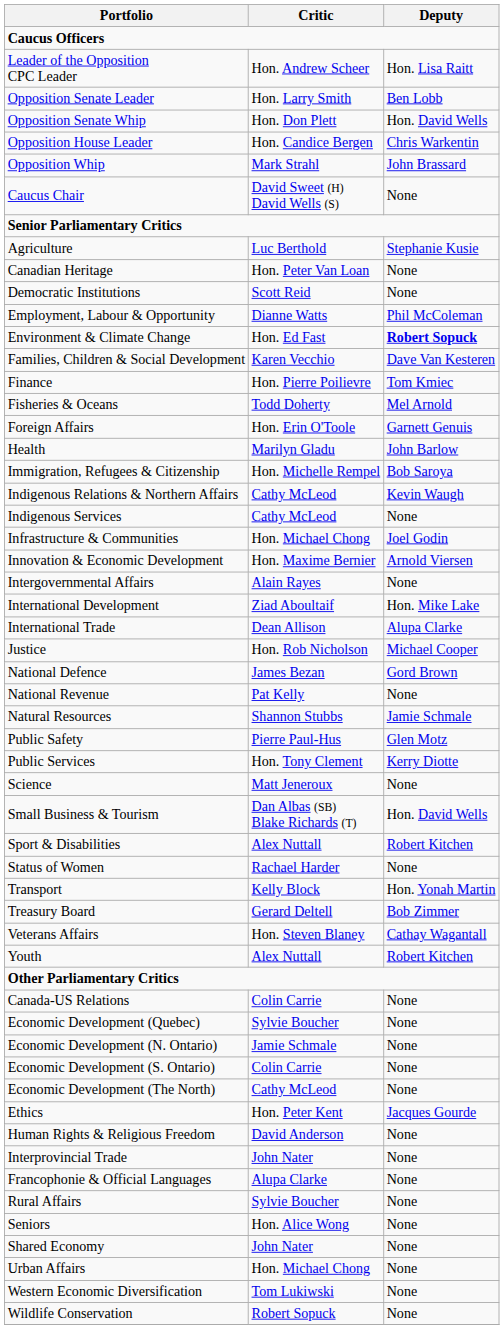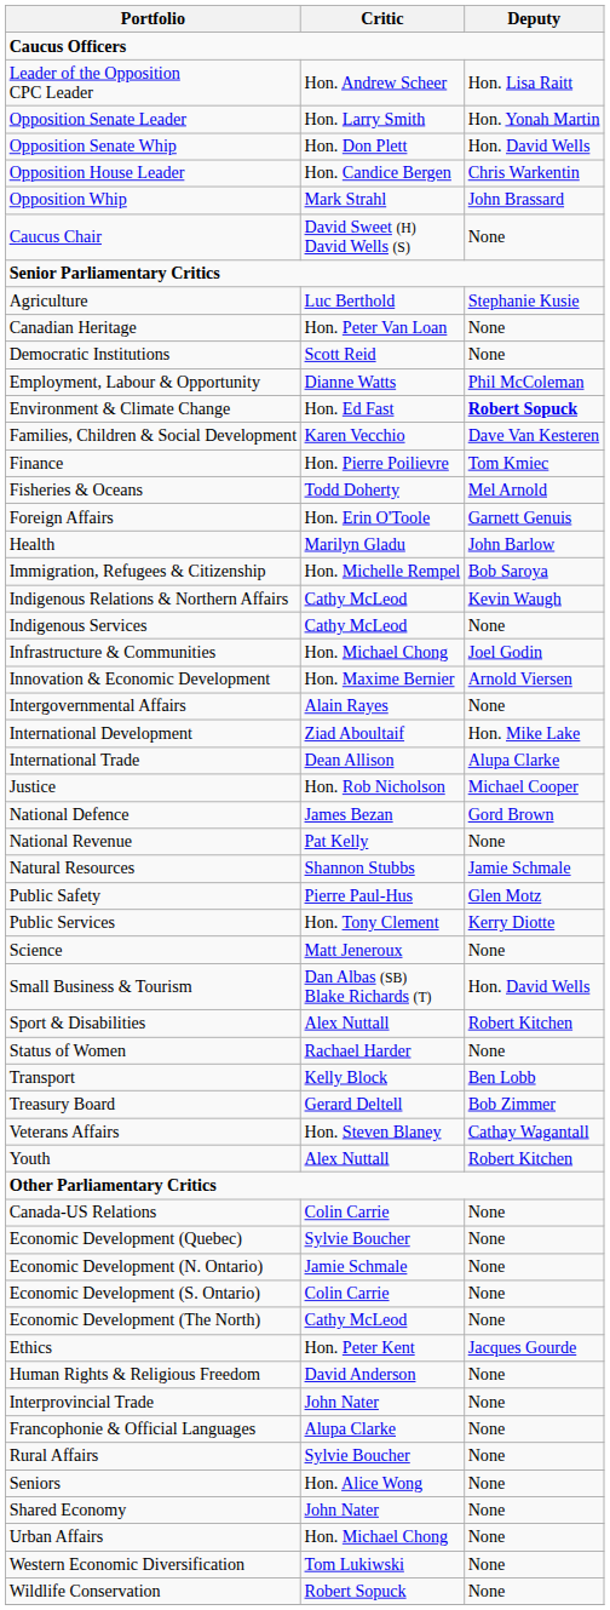Opposition Senate Leader | Deputy: Ben Lobb -> Hon. Yonah Martin
Transport | Deputy: Hon. Yonah Martin -> Ben Lobb
